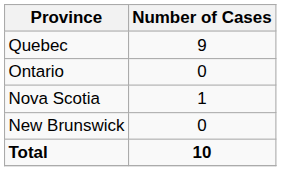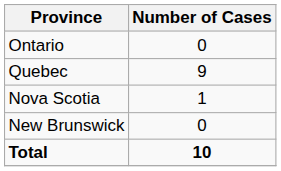rows swapped: Ontario <-> Quebec
